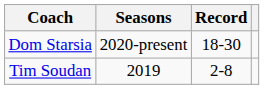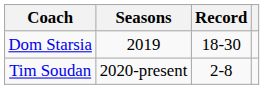Dom Starsia | Seasons: 2020-present -> 2019
Tim Soudan | Seasons: 2019 -> 2020-present
